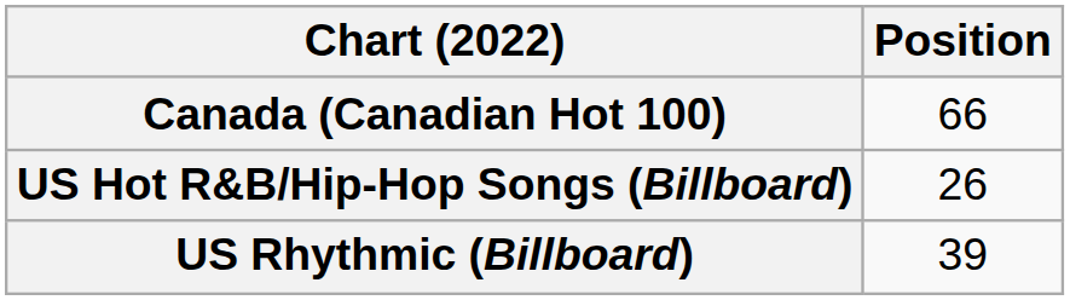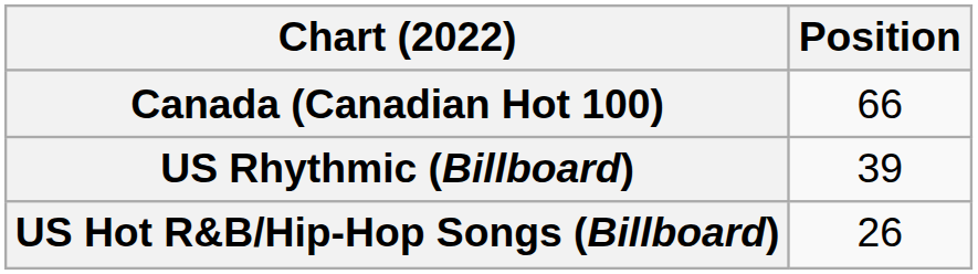rows swapped: US Hot R&B/Hip-Hop Songs (Billboard) <-> US Rhythmic (Billboard)
